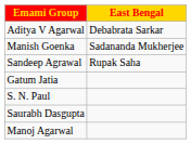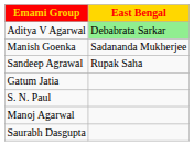Aditya V Agarwal | East Bengal: no background -> lightgreen background
rows swapped: Saurabh Dasgupta <-> Manoj Agarwal
